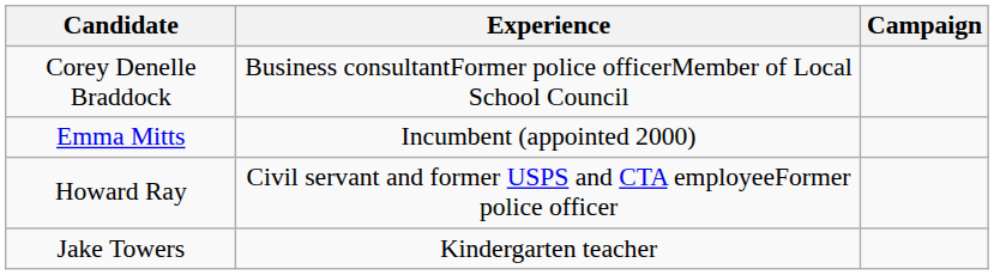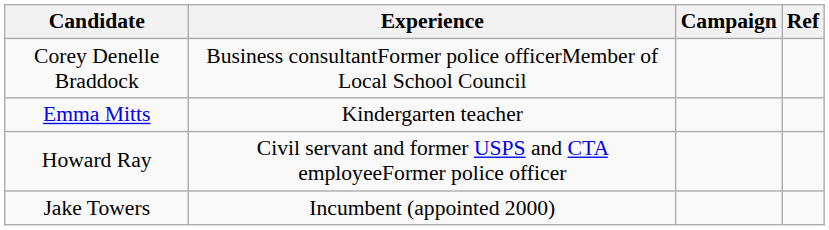+ column: Ref
Emma Mitts | Experience: Incumbent (appointed 2000) -> Kindergarten teacher
Jake Towers | Experience: Kindergarten teacher -> Incumbent (appointed 2000)
